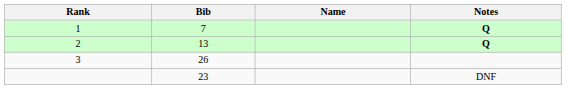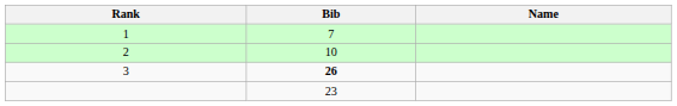- column: Notes | Q | Q | DNF
2 | Bib: 13 -> 10
3 | Bib: normal -> bold
